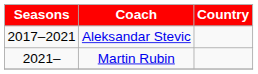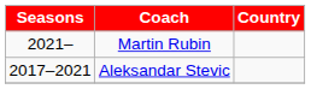rows swapped: Aleksandar Stevic <-> Martin Rubin
